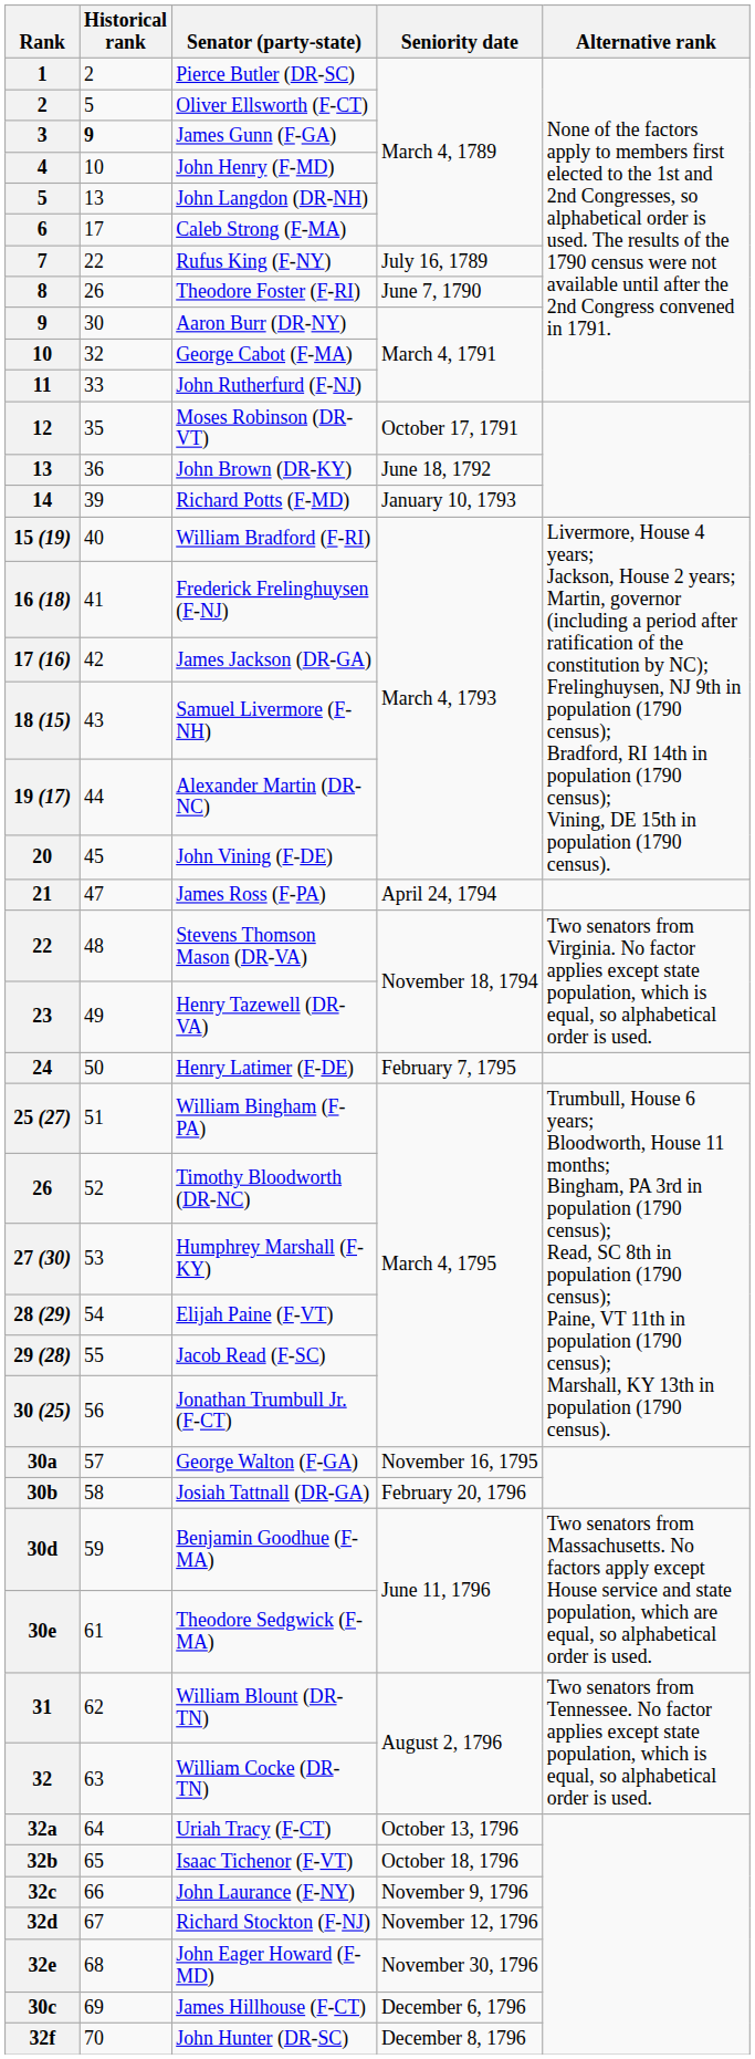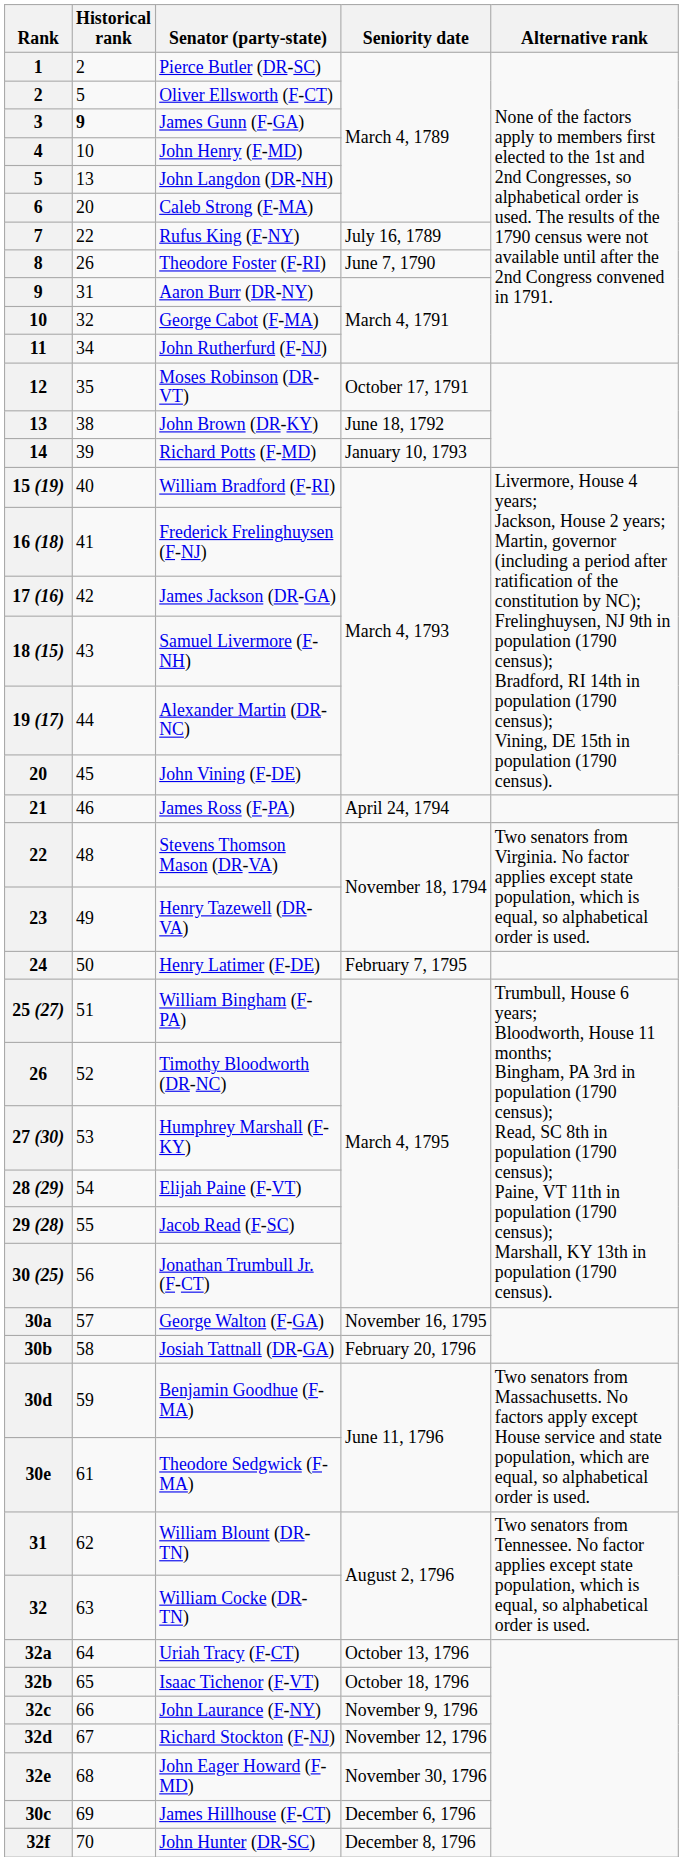Caleb Strong (F-MA) | Historical rank: 17 -> 20
Aaron Burr (DR-NY) | Historical rank: 30 -> 31
John Rutherfurd (F-NJ) | Historical rank: 33 -> 34
John Brown (DR-KY) | Historical rank: 36 -> 38
James Ross (F-PA) | Historical rank: 47 -> 46
